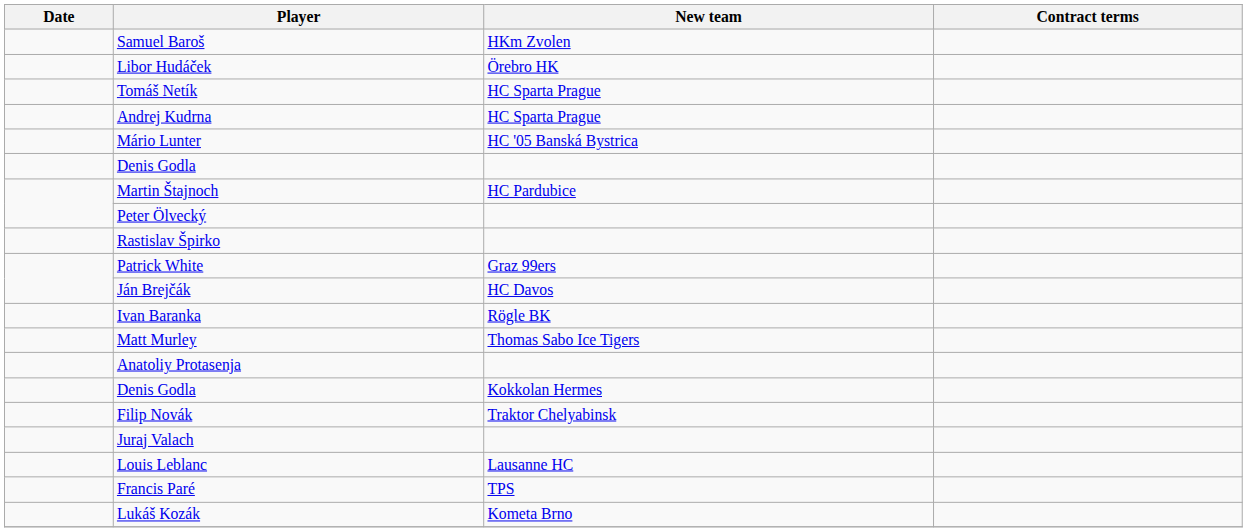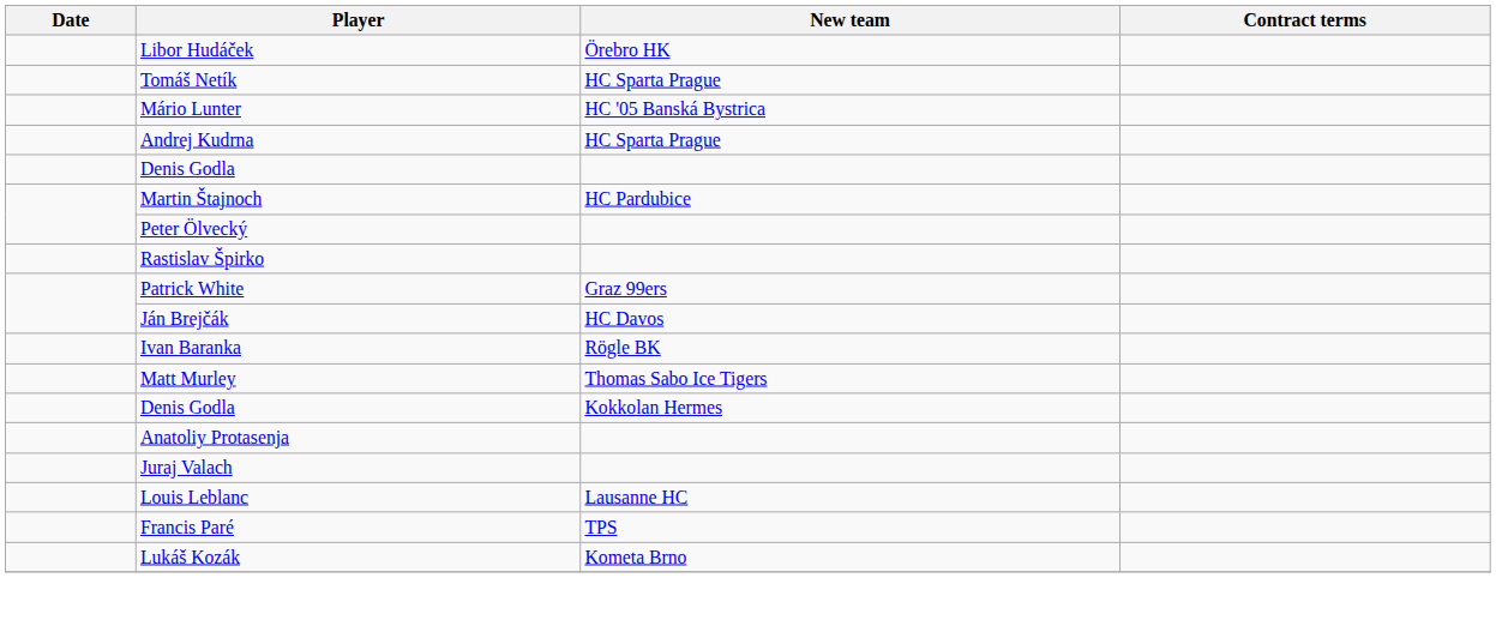- row: Samuel Baroš | HKm Zvolen
rows swapped: Mário Lunter <-> Andrej Kudrna
rows swapped: Denis Godla / Kokkolan Hermes <-> Anatoliy Protasenja
- row: Filip Novák | Traktor Chelyabinsk
